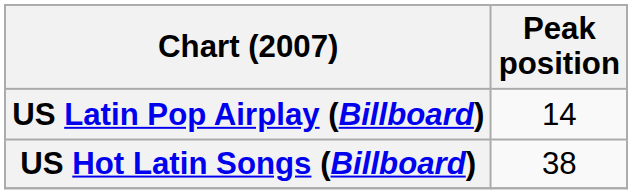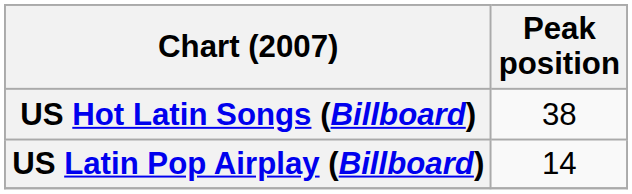rows swapped: US Hot Latin Songs (Billboard) <-> US Latin Pop Airplay (Billboard)
